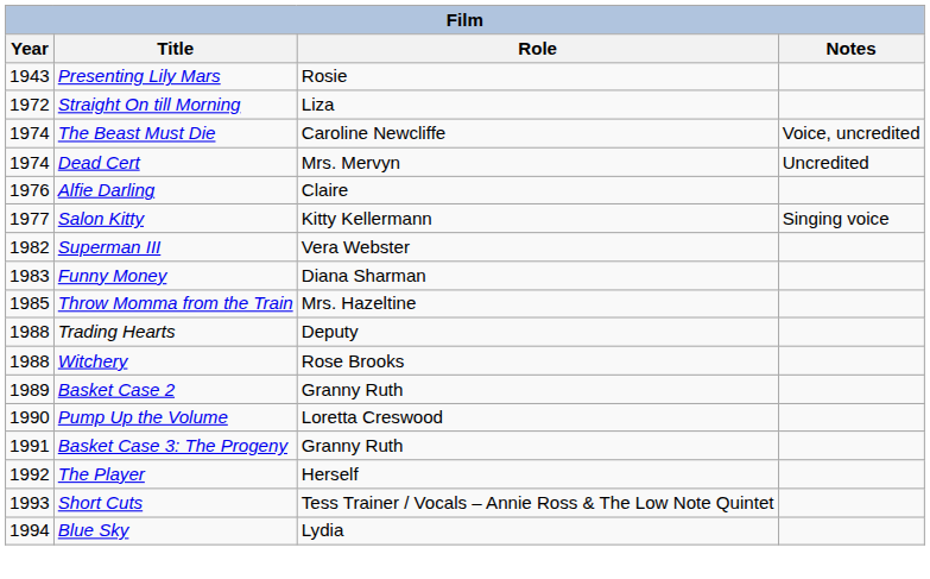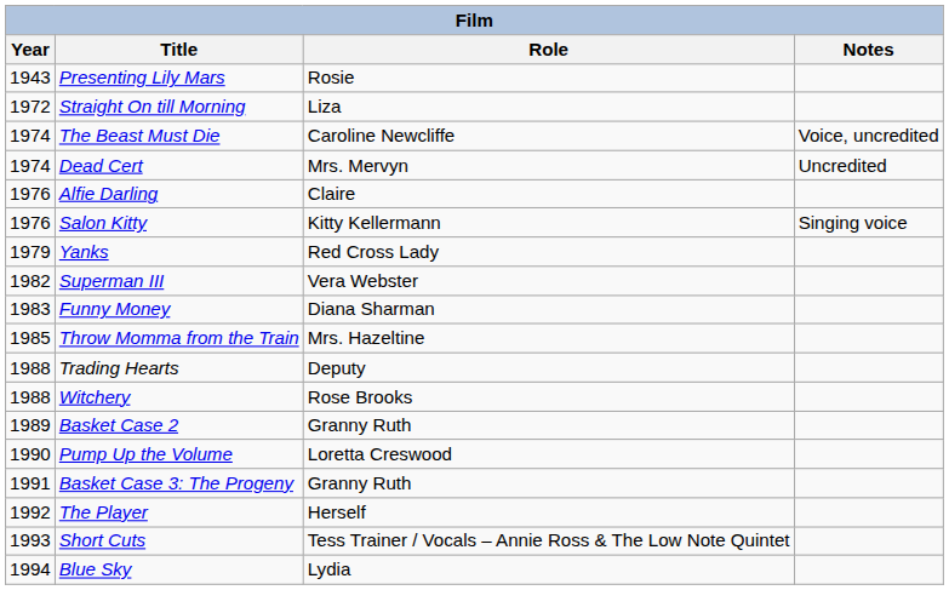Salon Kitty | Year: 1977 -> 1976
+ row: 1979 | Yanks | Red Cross Lady
